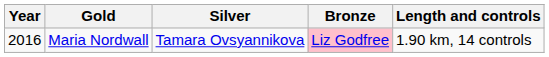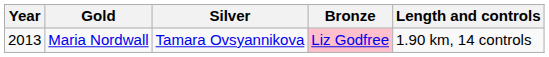Maria Nordwall | Year: 2016 -> 2013
